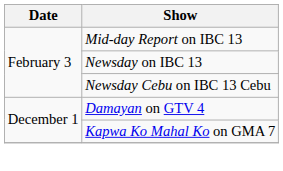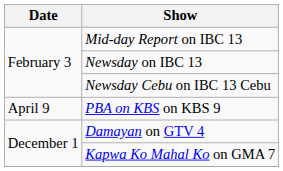+ row: April 9 | PBA on KBS on KBS 9
